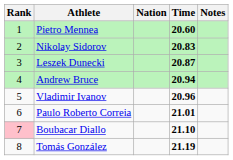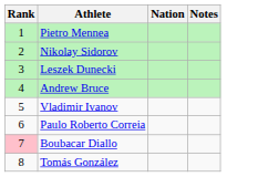- column: Time | 20.60 | 20.83 | 20.87 | 20.94 | 20.96 | 21.01 | 21.10 | 21.19
